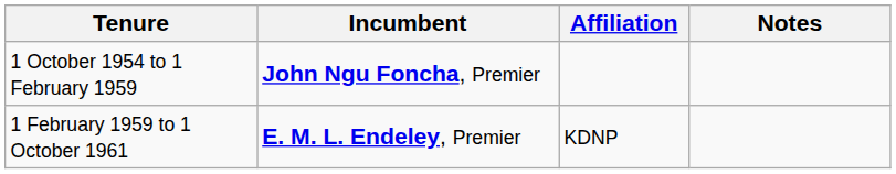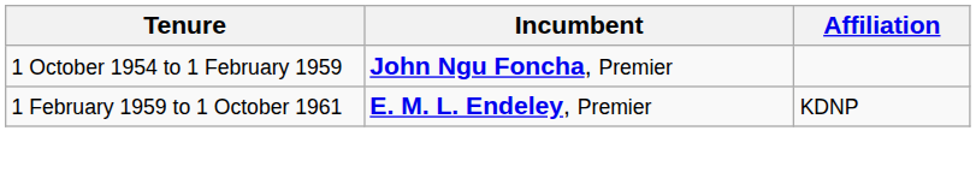- column: Notes
